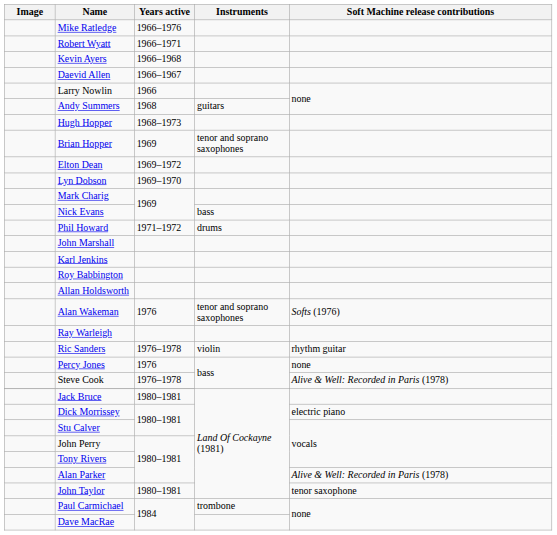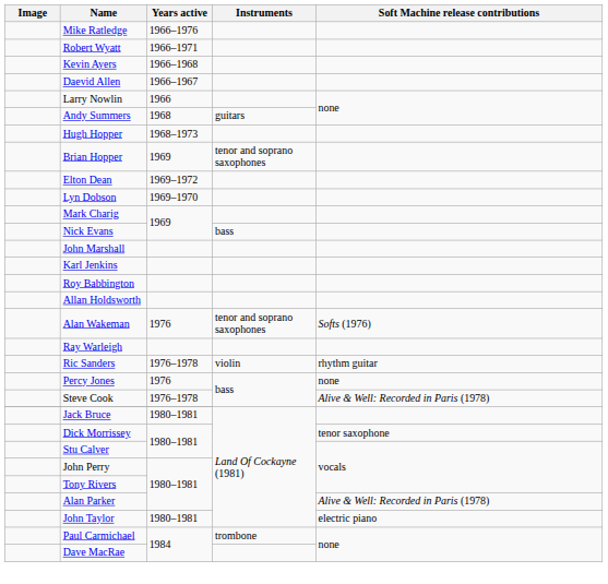- row: Phil Howard | 1971–1972 | drums
Dick Morrissey | Soft Machine release contributions: electric piano -> tenor saxophone
John Taylor | Soft Machine release contributions: tenor saxophone -> electric piano
